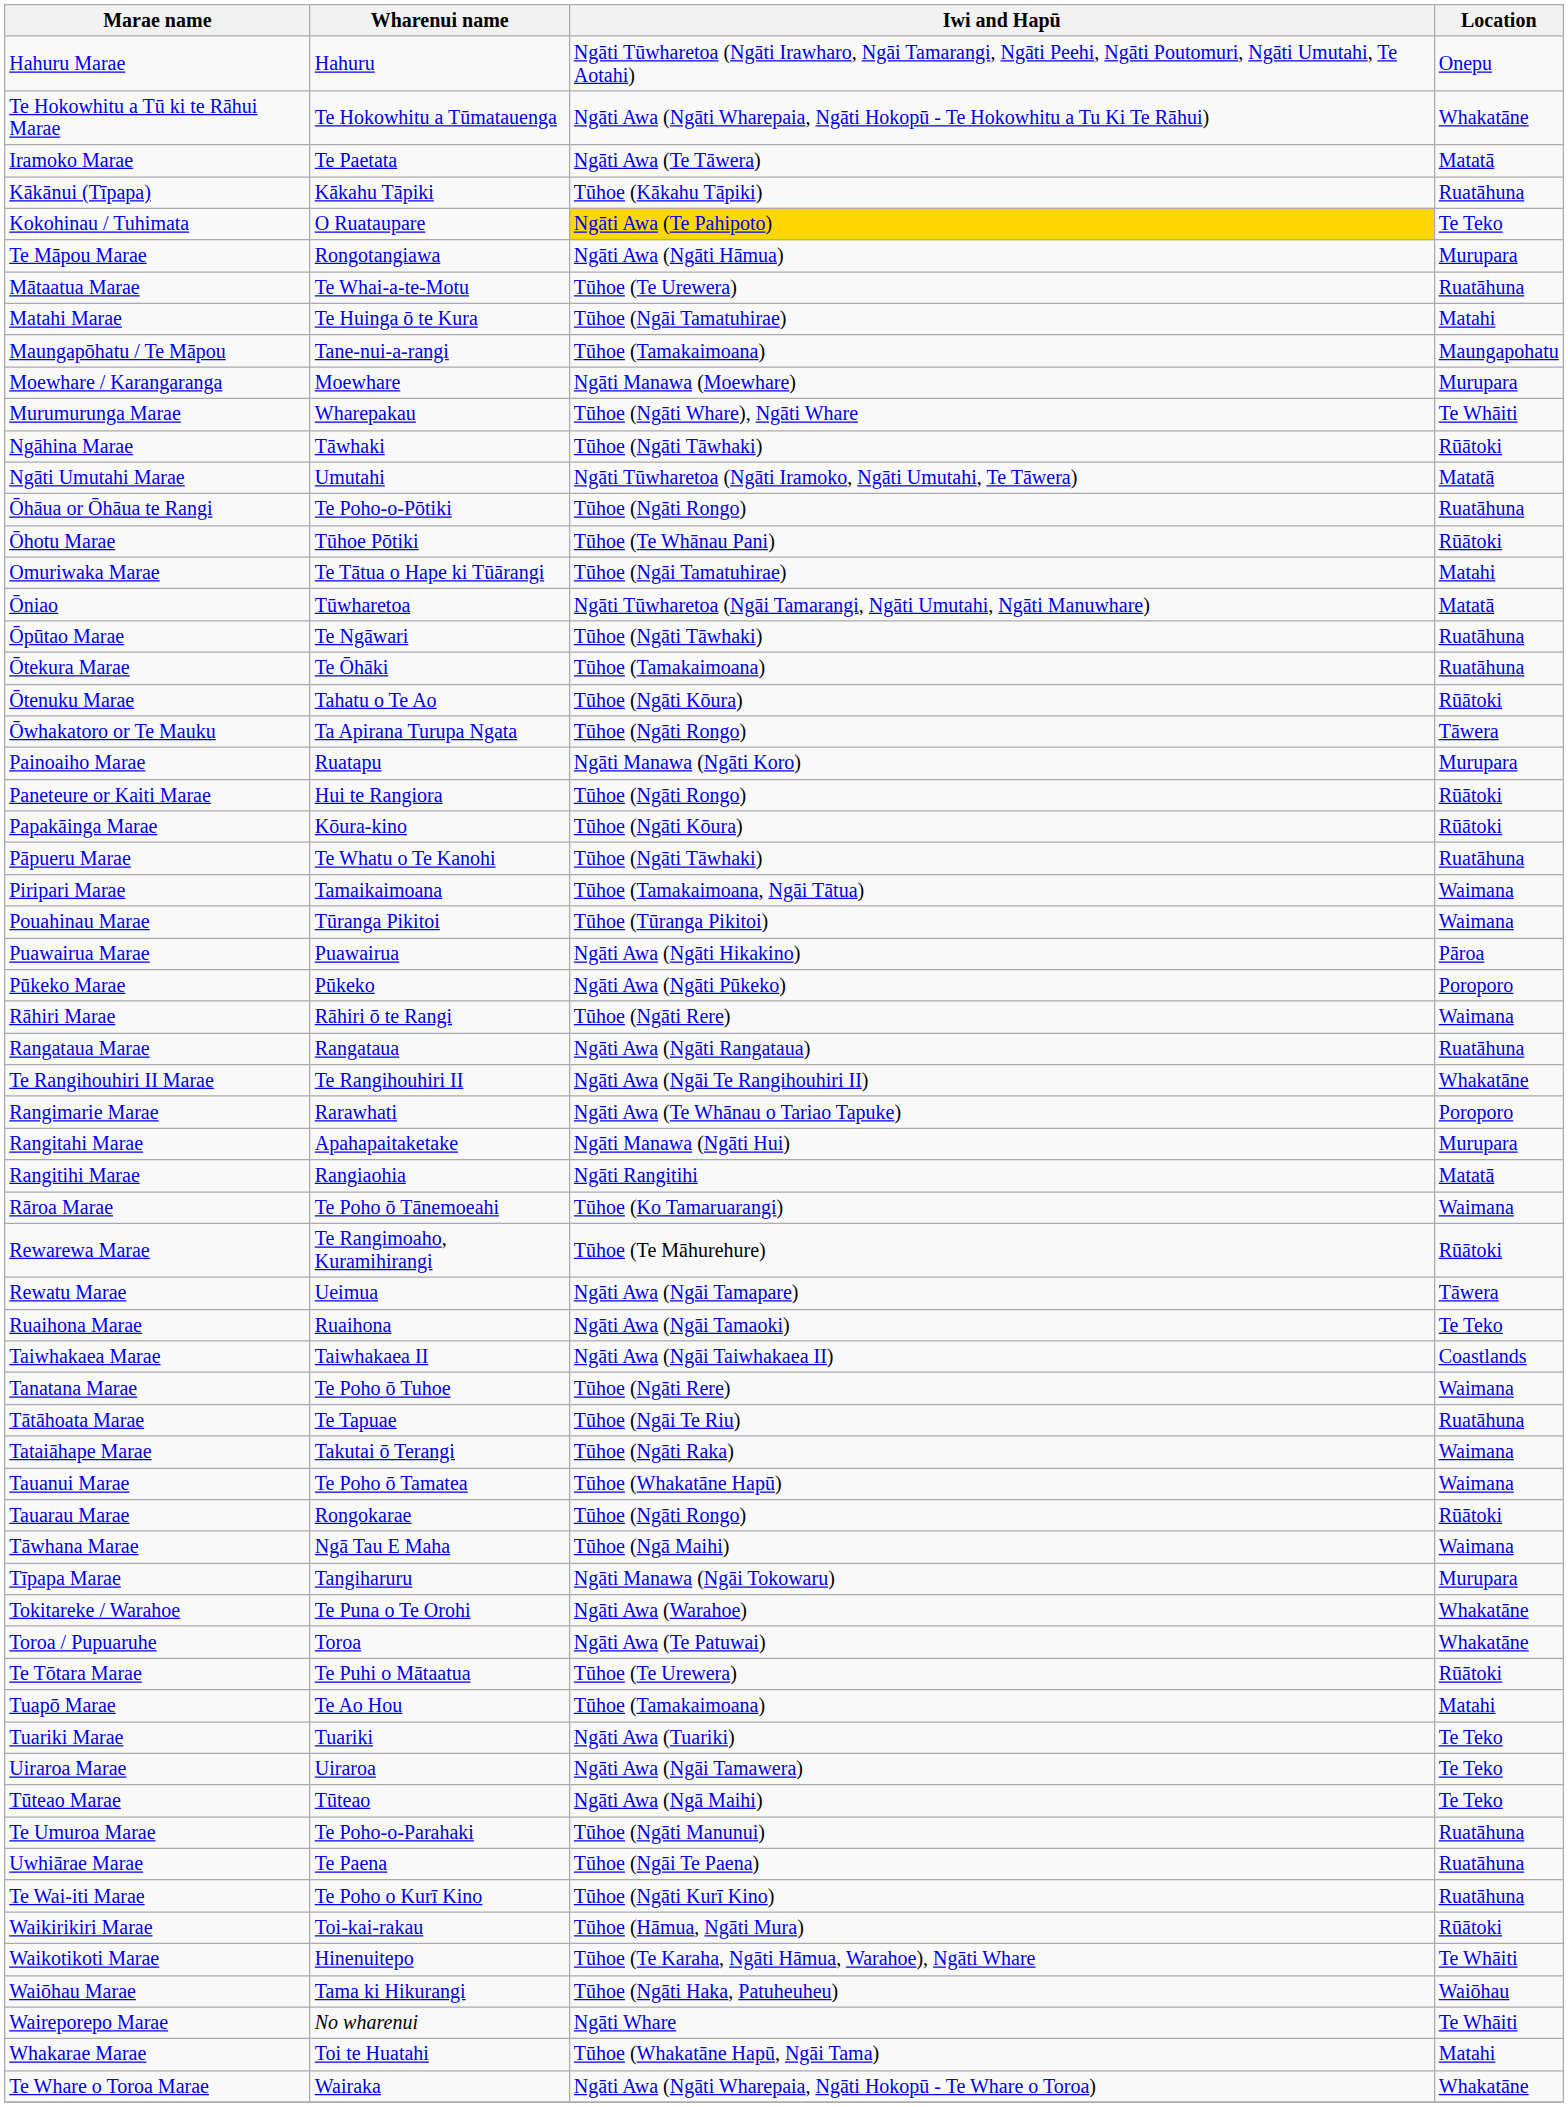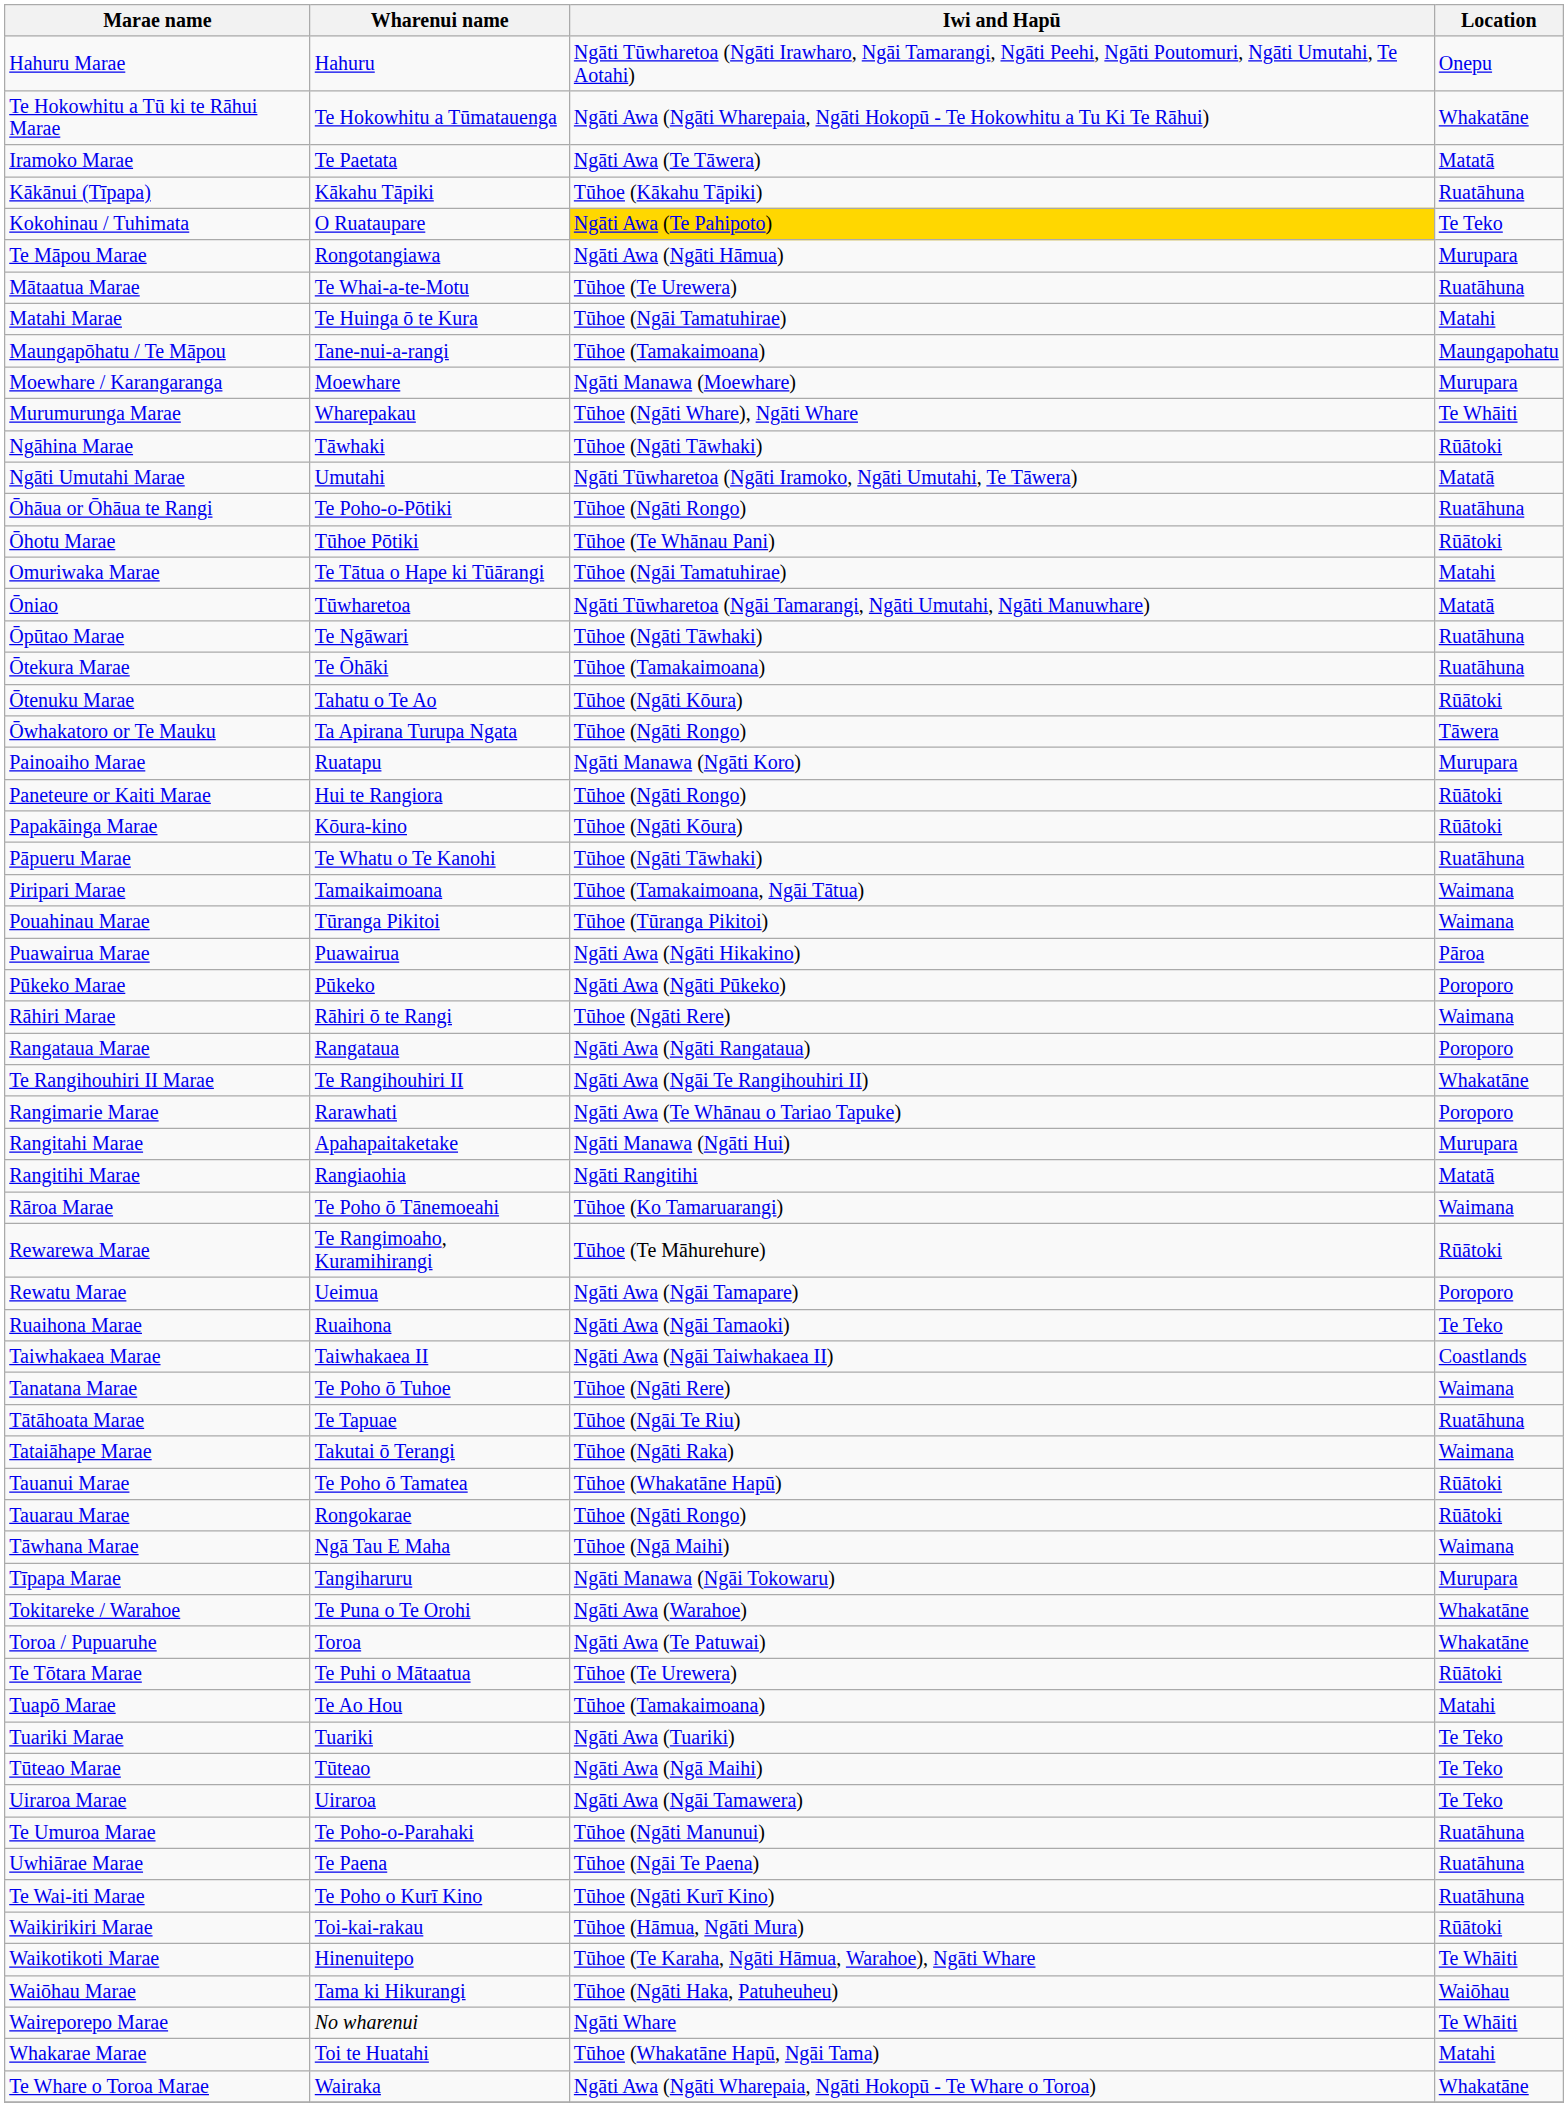Rangataua Marae | Location: Ruatāhuna -> Poroporo
Rewatu Marae | Location: Tāwera -> Poroporo
Tauanui Marae | Location: Waimana -> Rūātoki
rows swapped: Tūteao Marae <-> Uiraroa Marae
